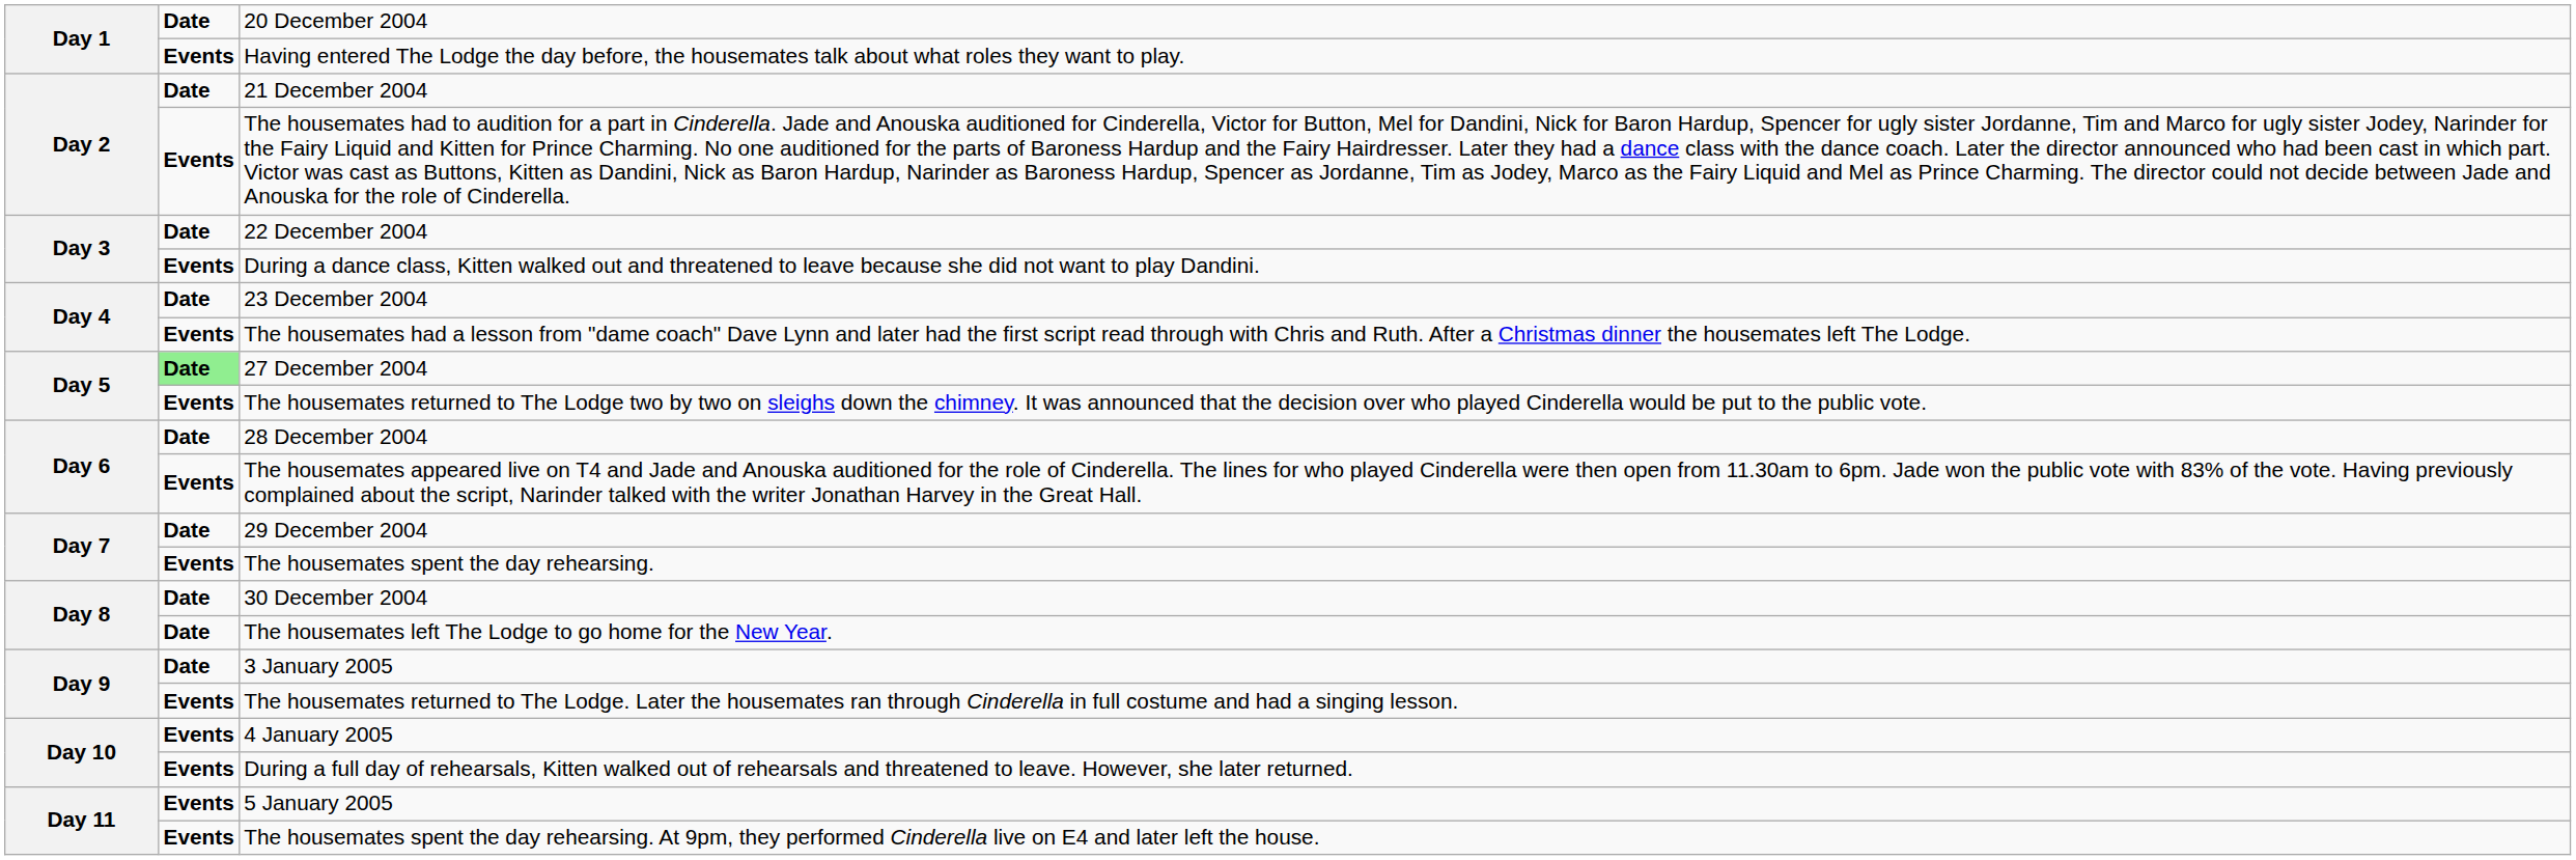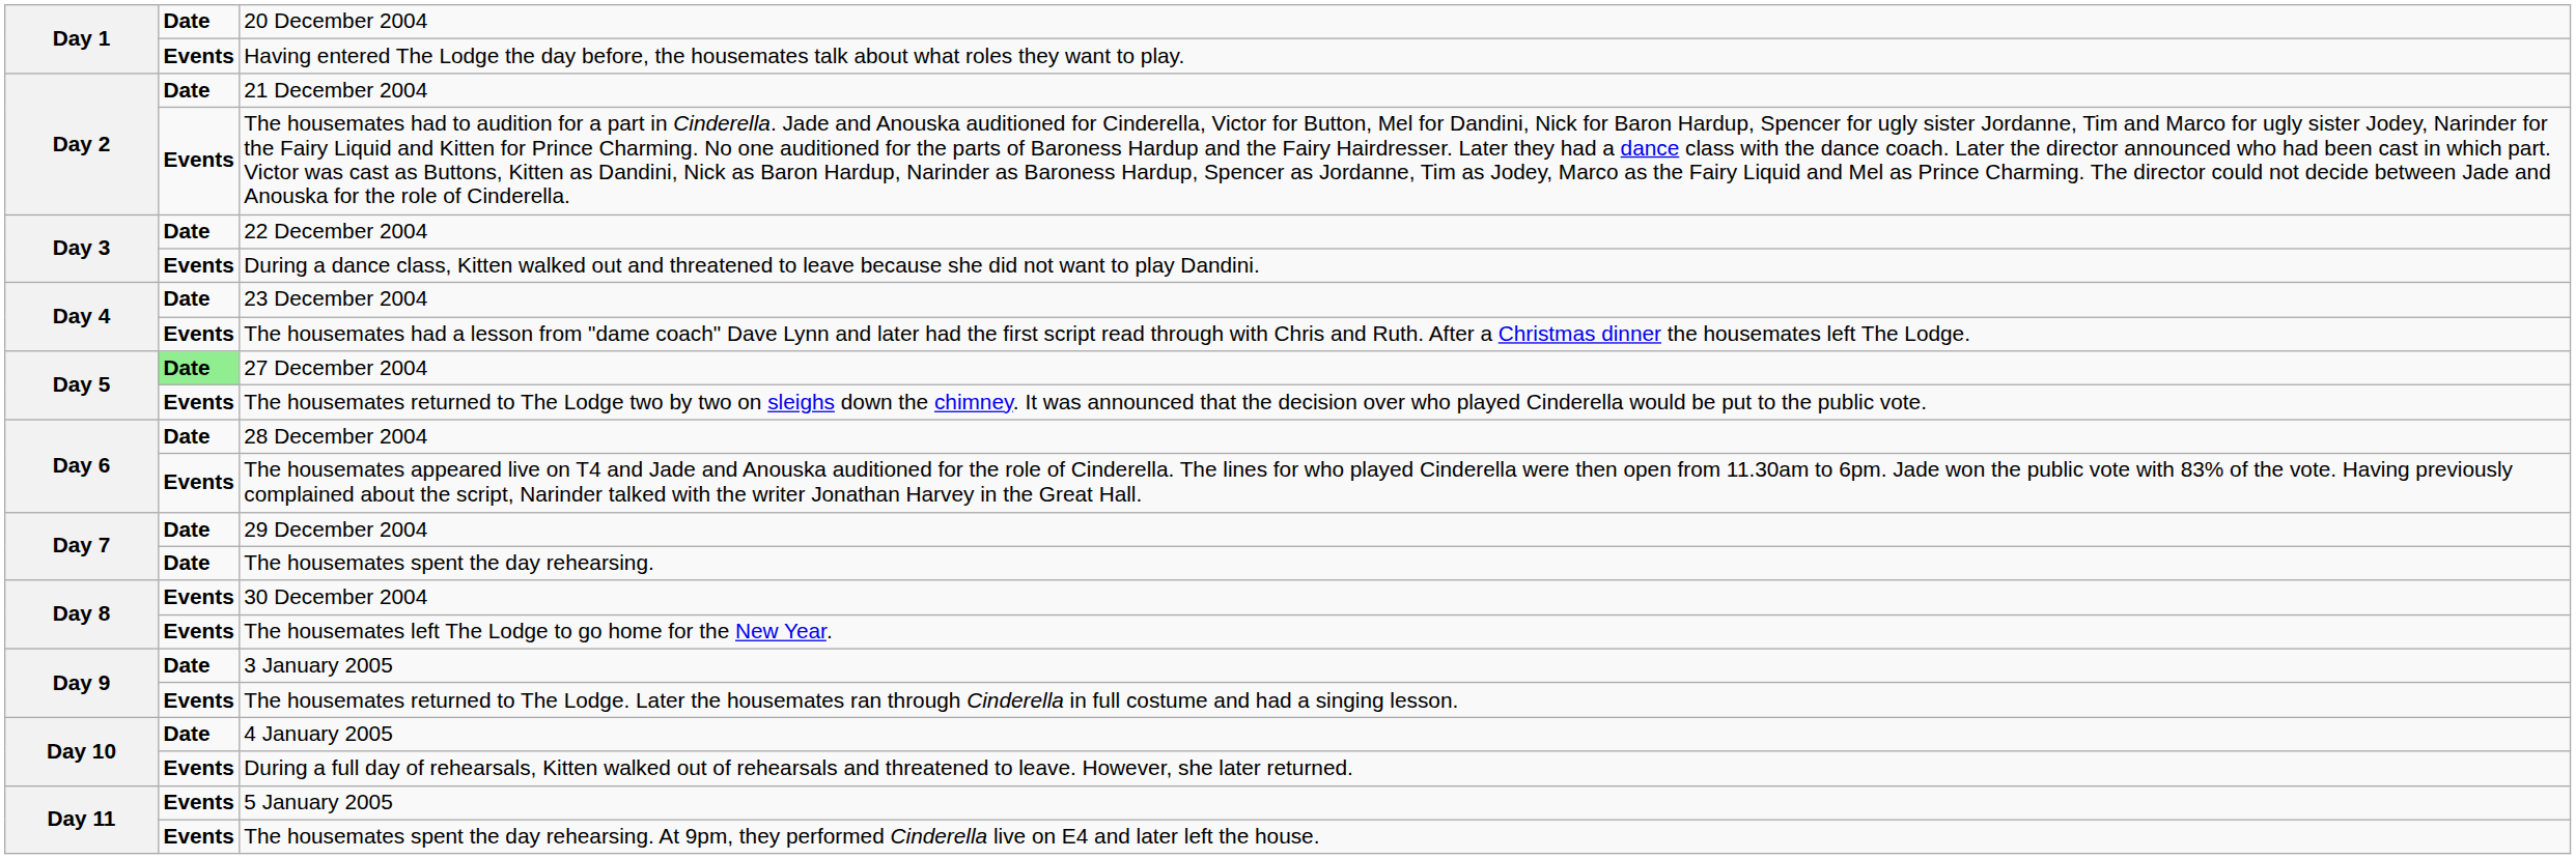The housemates spent the day rehearsing. | column 2: Events -> Date
30 December 2004 | column 2: Date -> Events
The housemates left The Lodge to go home for the New Year. | column 2: Date -> Events
4 January 2005 | column 2: Events -> Date
